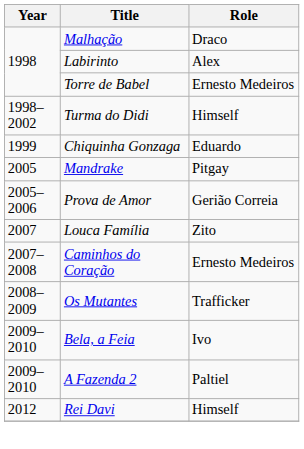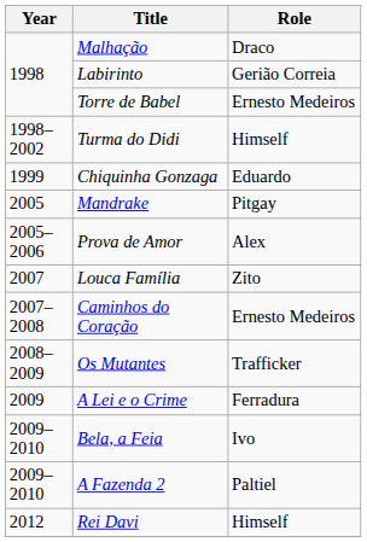Labirinto | Role: Alex -> Gerião Correia
Prova de Amor | Role: Gerião Correia -> Alex
+ row: 2009 | A Lei e o Crime | Ferradura
